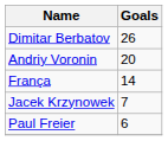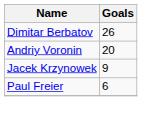- row: França | 14
Jacek Krzynowek | Goals: 7 -> 9
